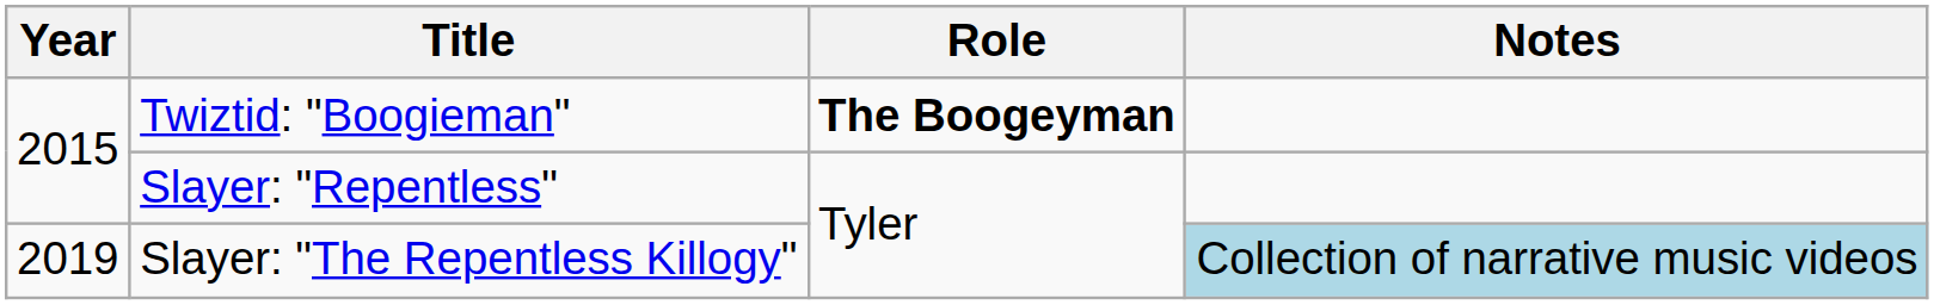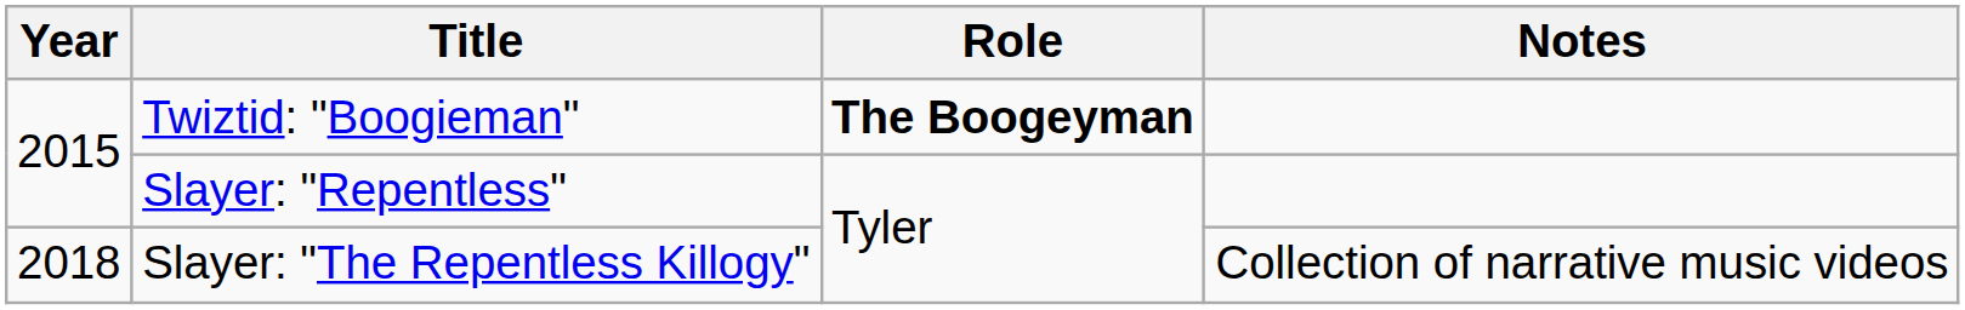Slayer: "The Repentless Killogy" | Year: 2019 -> 2018
Slayer: "The Repentless Killogy" | Notes: lightblue background -> no background
